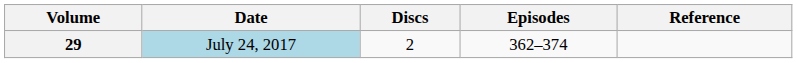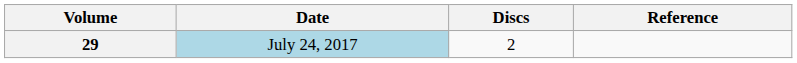- column: Episodes | 362–374
